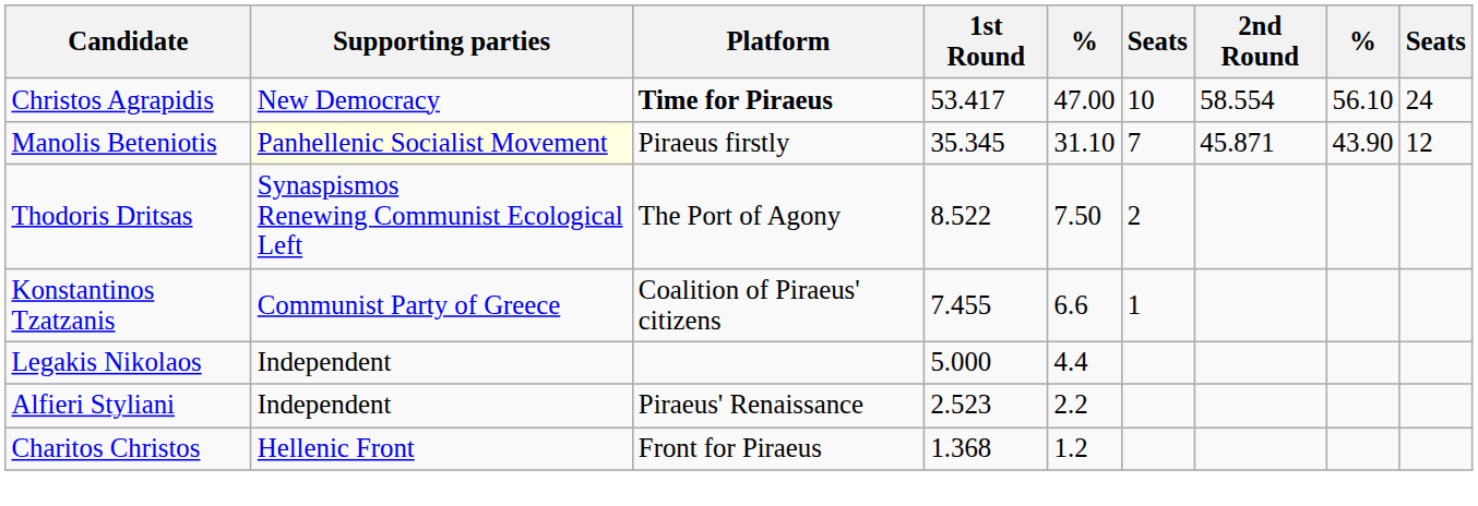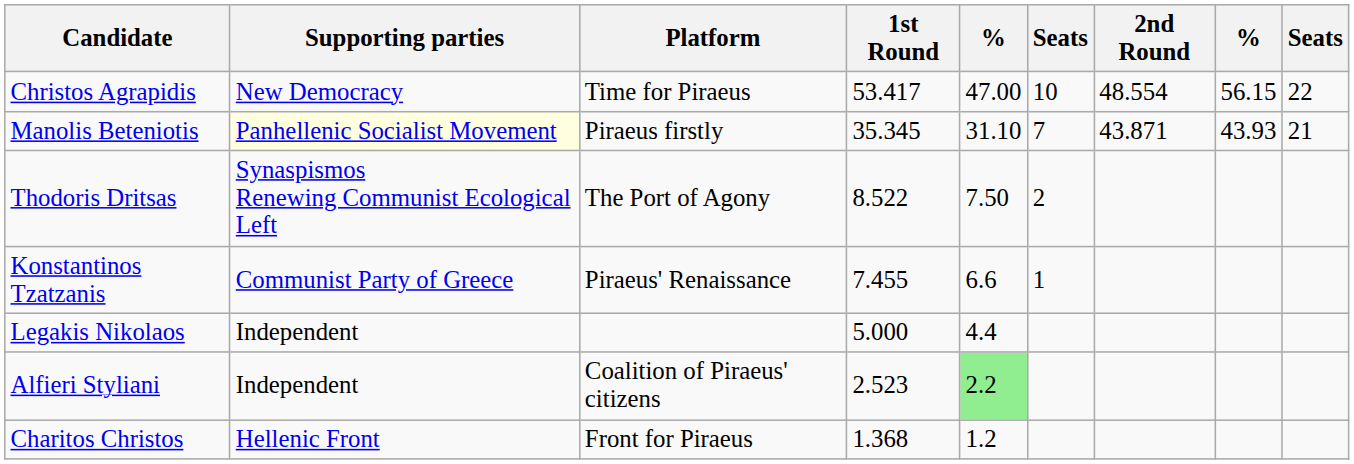Christos Agrapidis | Platform: bold -> normal
Christos Agrapidis | 2nd Round: 58.554 -> 48.554
Christos Agrapidis | column 8: 56.10 -> 56.15
Christos Agrapidis | column 9: 24 -> 22
Manolis Beteniotis | 2nd Round: 45.871 -> 43.871
Manolis Beteniotis | column 8: 43.90 -> 43.93
Manolis Beteniotis | column 9: 12 -> 21
Konstantinos Tzatzanis | Platform: Coalition of Piraeus' citizens -> Piraeus' Renaissance
Alfieri Styliani | Platform: Piraeus' Renaissance -> Coalition of Piraeus' citizens
Alfieri Styliani | column 5: no background -> lightgreen background
